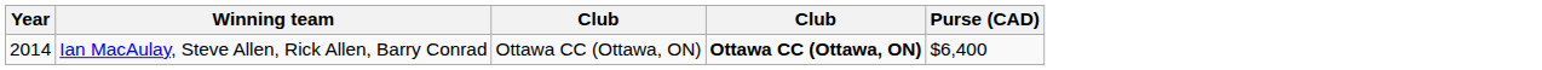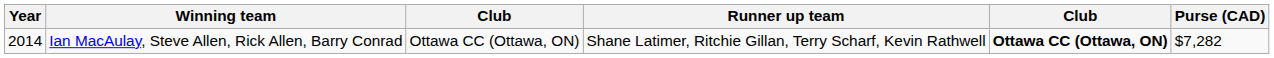+ column: Runner up team | Shane Latimer, Ritchie Gillan, Terry Scharf, Kevin Rathwell
Ian MacAulay, Steve Allen, Rick Allen, Barry Conrad | Purse (CAD): $6,400 -> $7,282
